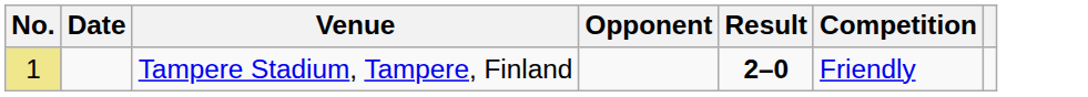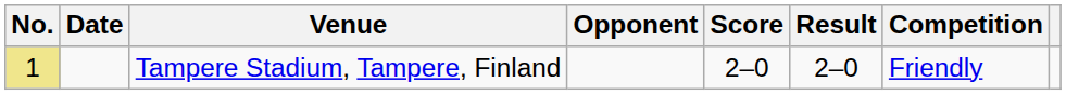+ column: Score | 2–0
Tampere Stadium, Tampere, Finland | Result: bold -> normal
